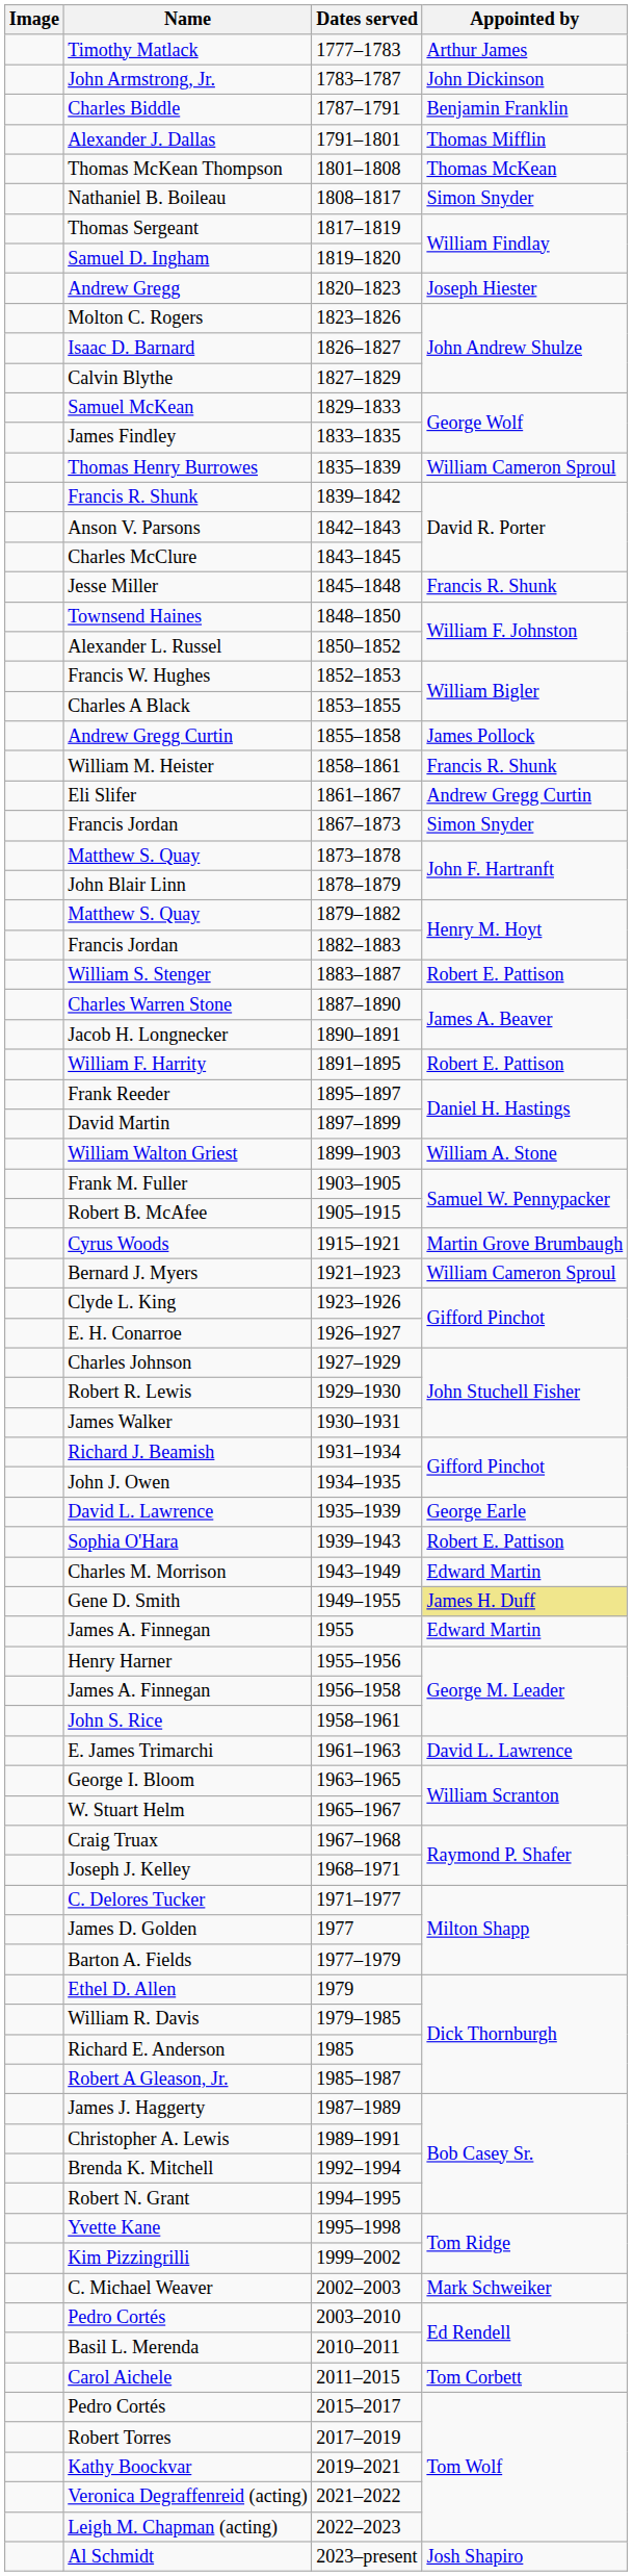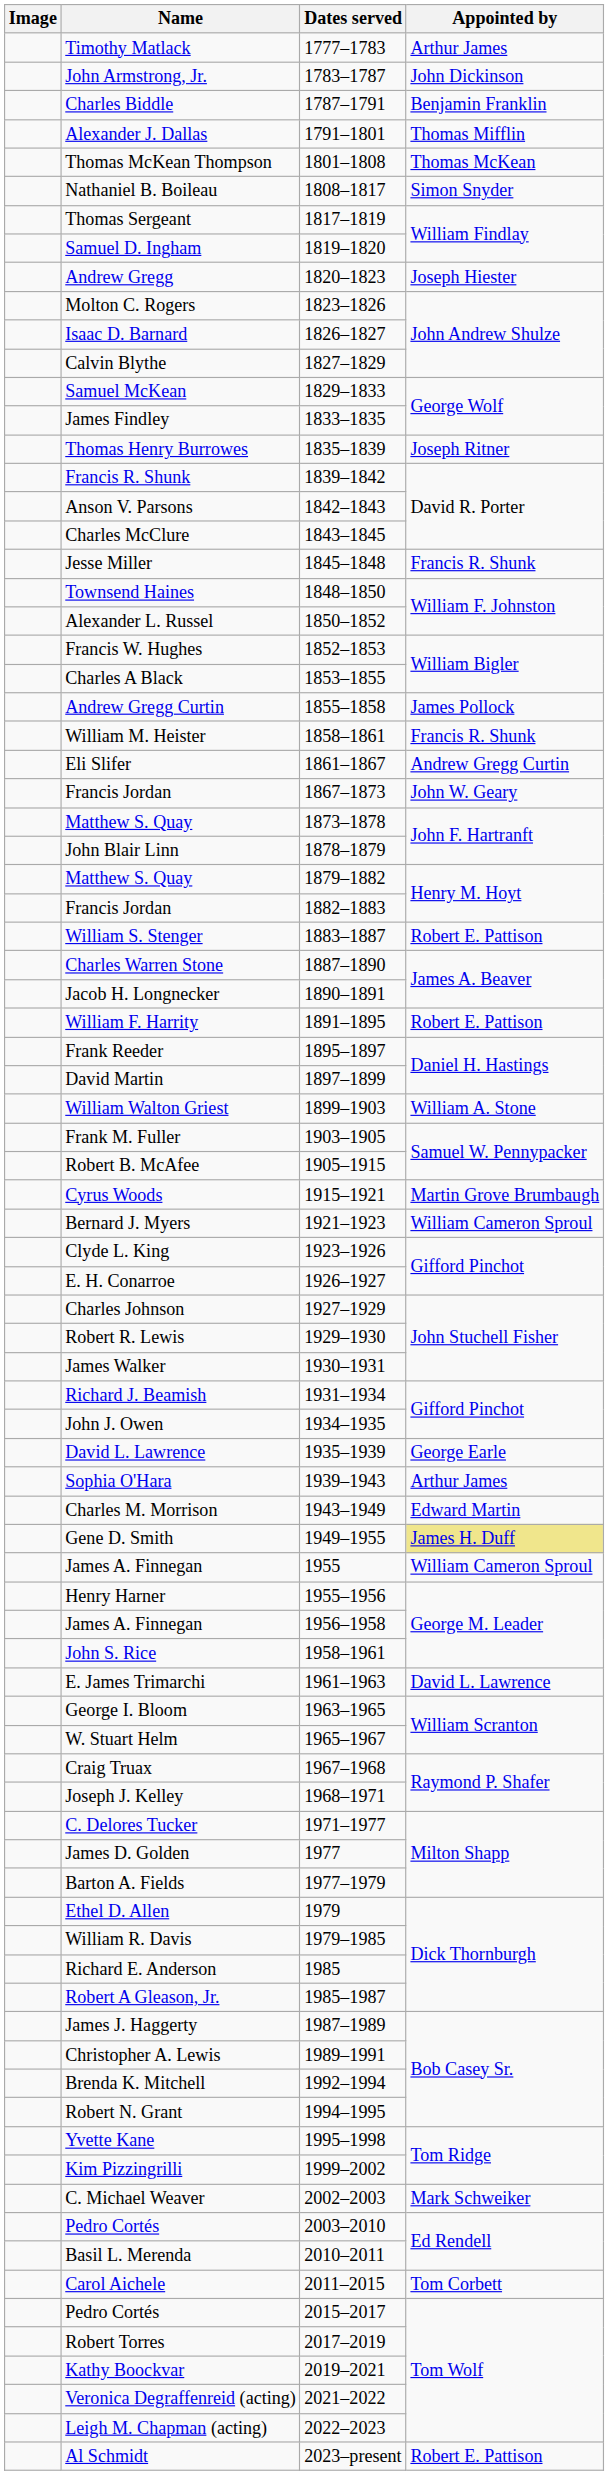Thomas Henry Burrowes | Appointed by: William Cameron Sproul -> Joseph Ritner
Francis Jordan / 1867–1873 | Appointed by: Simon Snyder -> John W. Geary
Sophia O'Hara | Appointed by: Robert E. Pattison -> Arthur James
James A. Finnegan / 1955 | Appointed by: Edward Martin -> William Cameron Sproul
Al Schmidt | Appointed by: Josh Shapiro -> Robert E. Pattison
